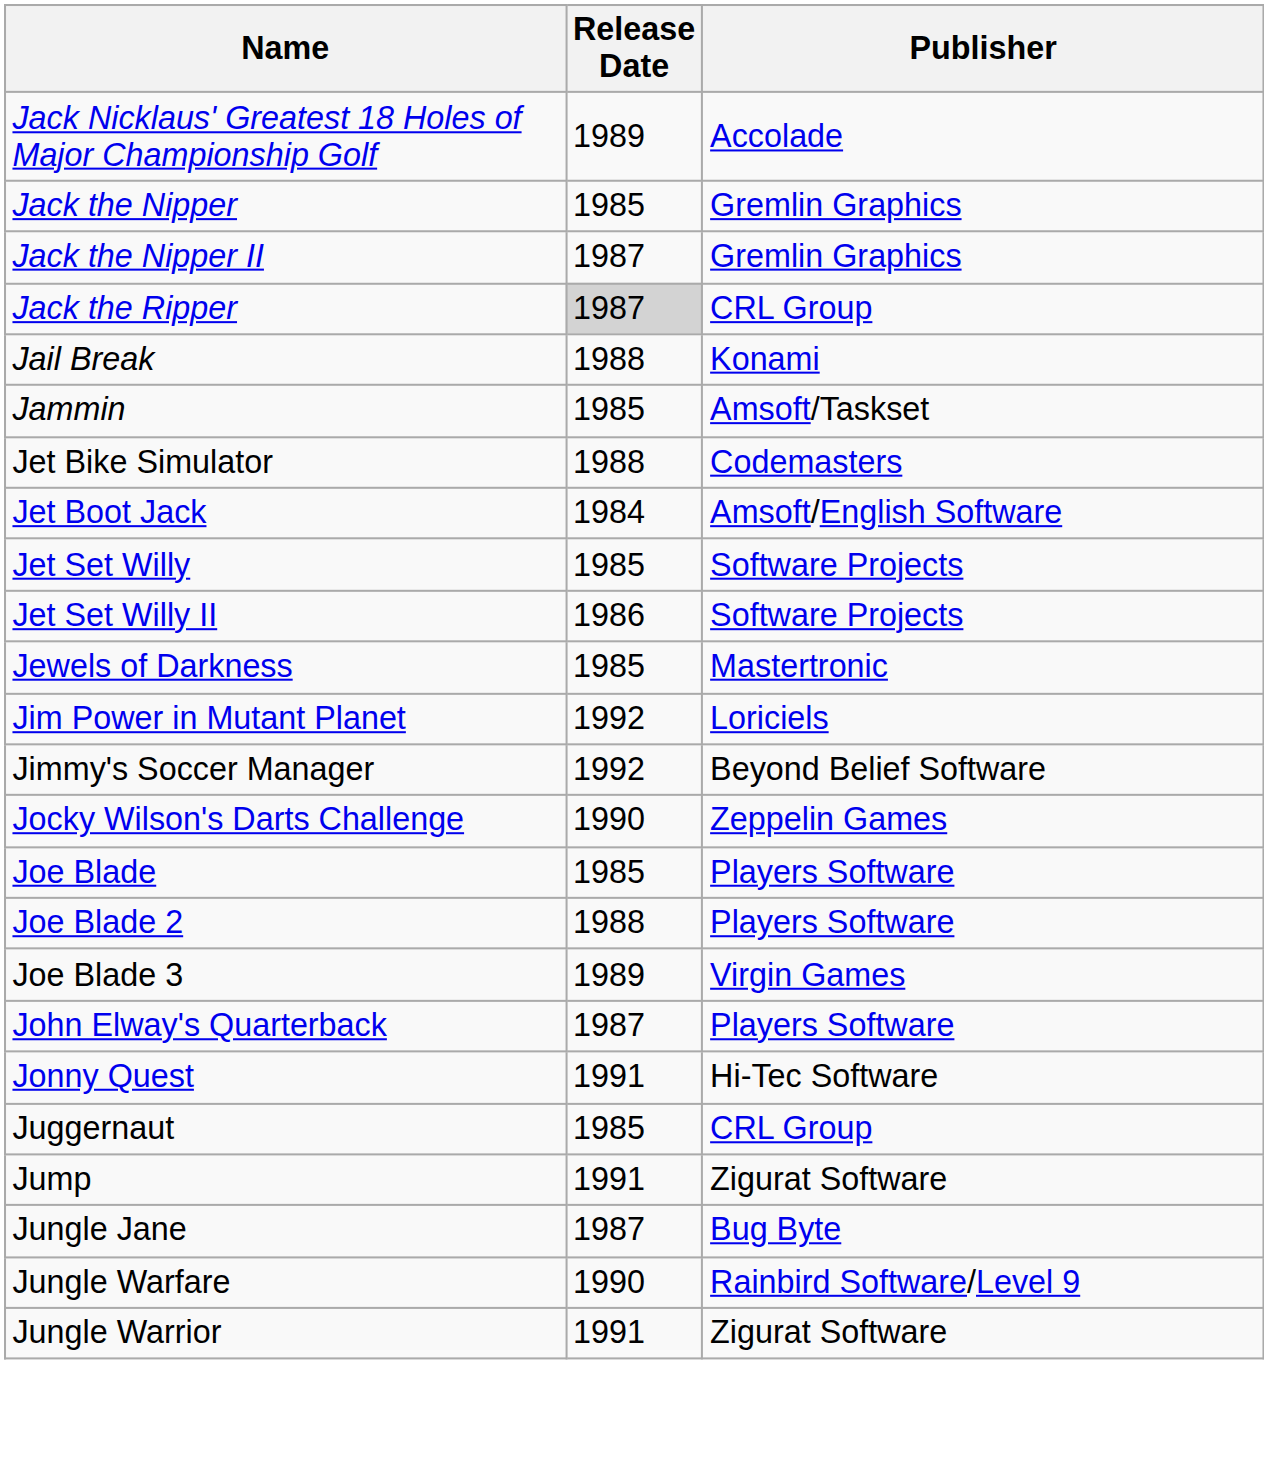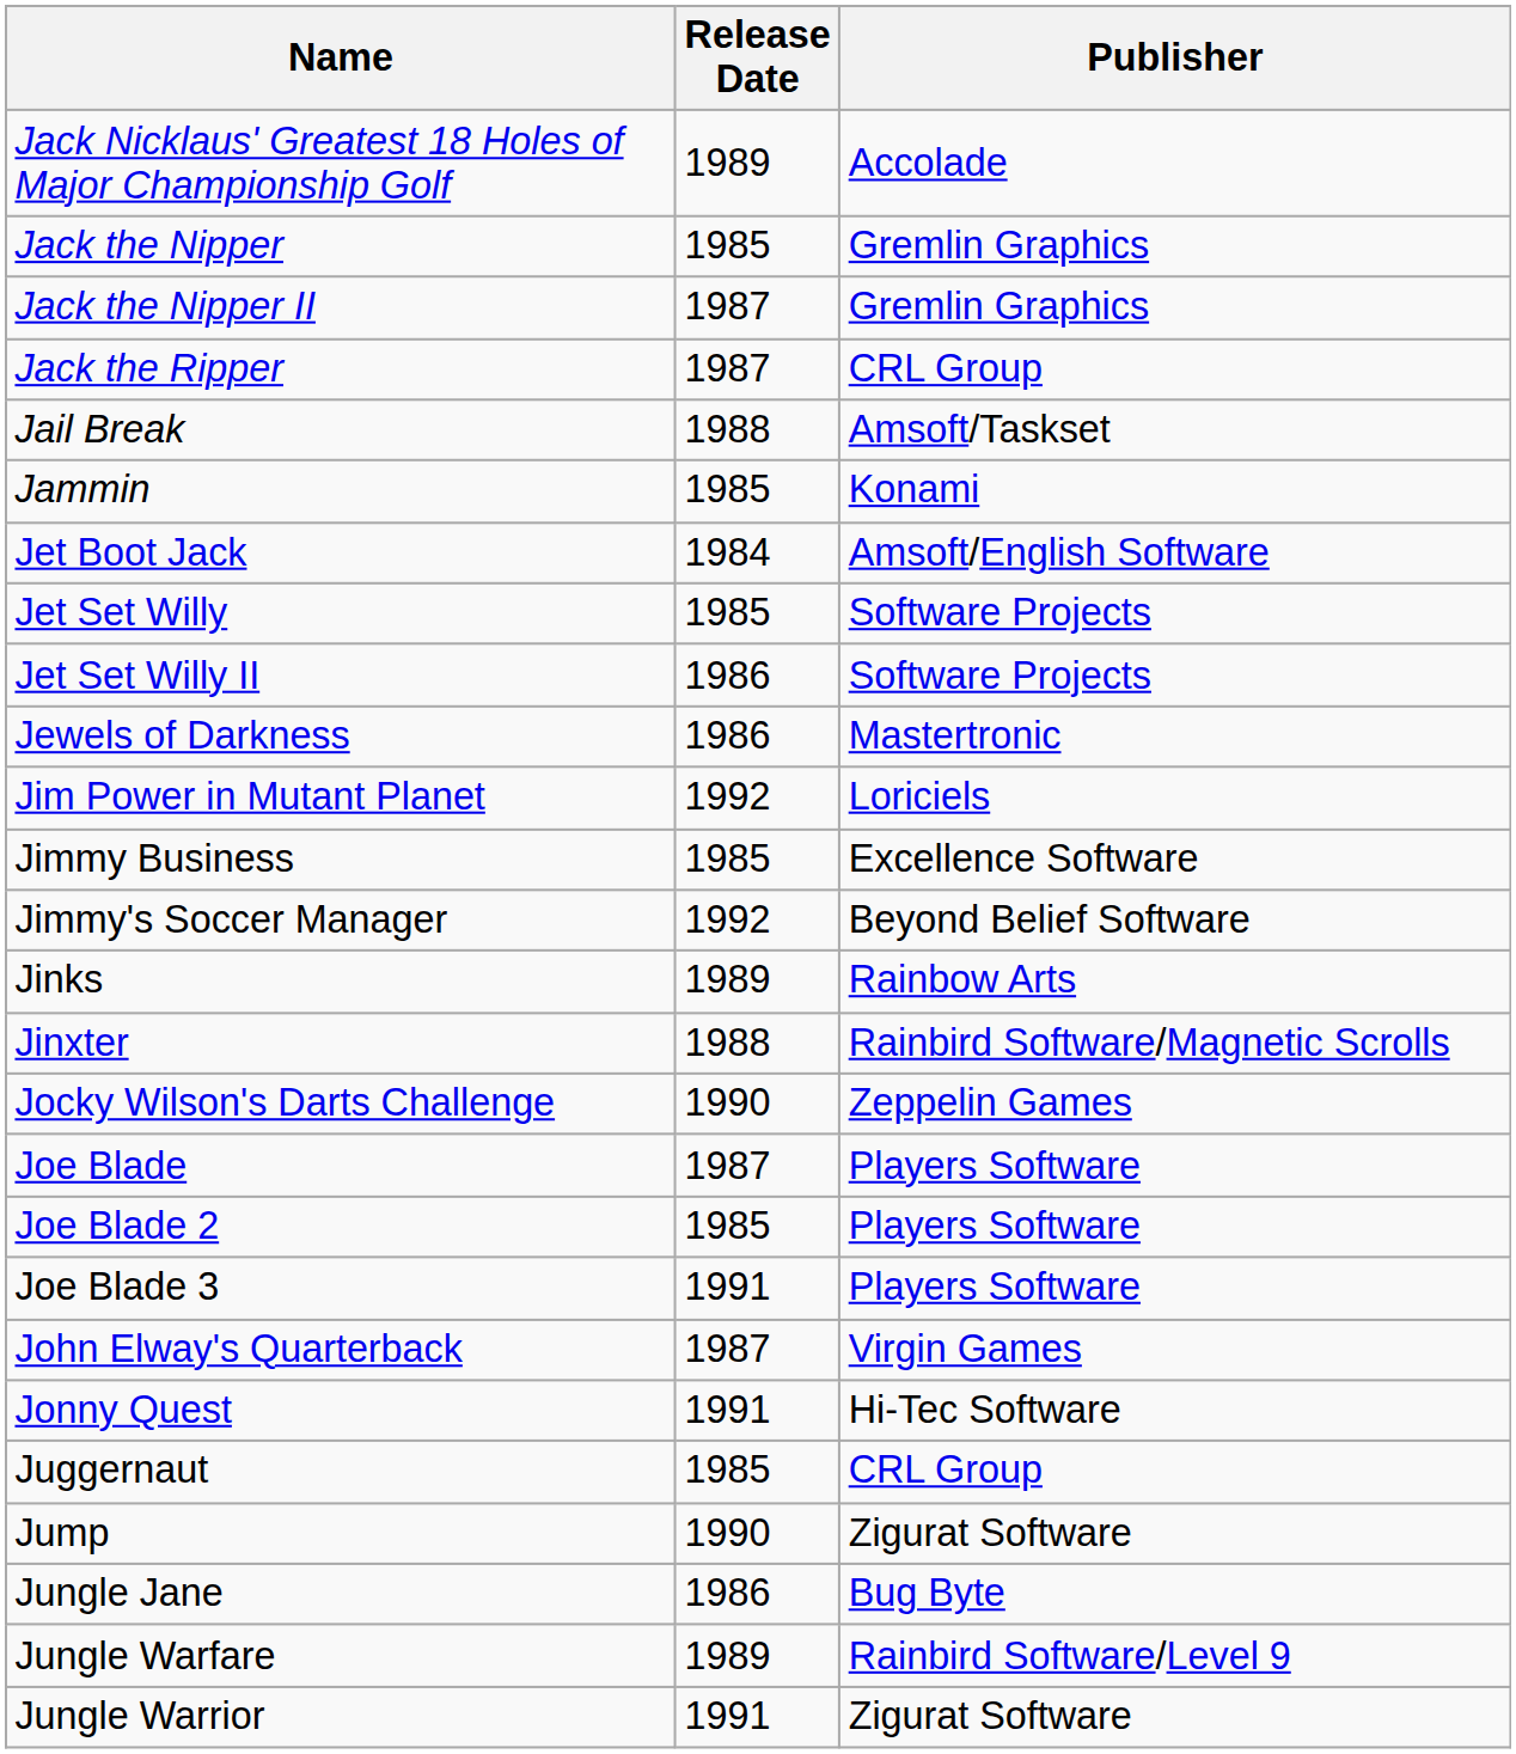Jack the Ripper | Release Date: lightgrey background -> no background
Jail Break | Publisher: Konami -> Amsoft/Taskset
Jammin | Publisher: Amsoft/Taskset -> Konami
- row: Jet Bike Simulator | 1988 | Codemasters
Jewels of Darkness | Release Date: 1985 -> 1986
+ row: Jimmy Business | 1985 | Excellence Software
+ row: Jinks | 1989 | Rainbow Arts
+ row: Jinxter | 1988 | Rainbird Software/Magnetic Scrolls
Joe Blade | Release Date: 1985 -> 1987
Joe Blade 2 | Release Date: 1988 -> 1985
Joe Blade 3 | Release Date: 1989 -> 1991
Joe Blade 3 | Publisher: Virgin Games -> Players Software
John Elway's Quarterback | Publisher: Players Software -> Virgin Games
Jump | Release Date: 1991 -> 1990
Jungle Jane | Release Date: 1987 -> 1986
Jungle Warfare | Release Date: 1990 -> 1989
